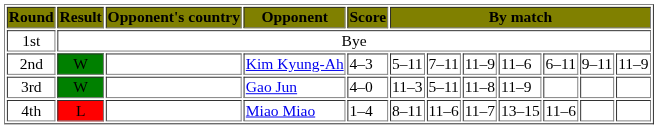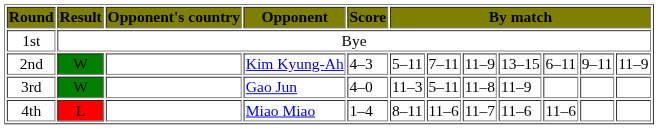2nd | column 9: 11–6 -> 13–15
4th | column 9: 13–15 -> 11–6
